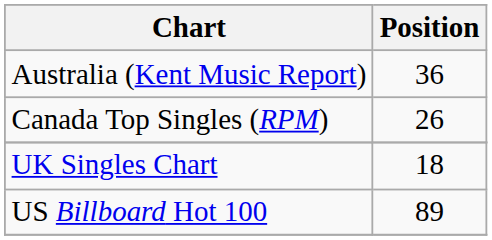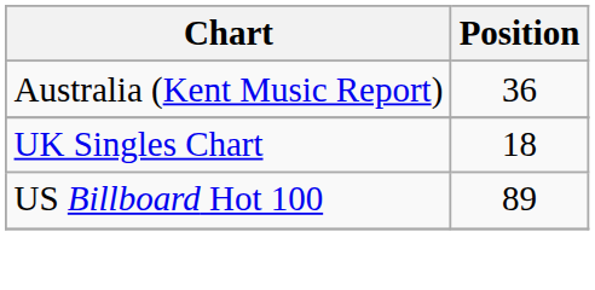- row: Canada Top Singles (RPM) | 26
